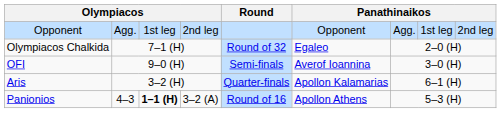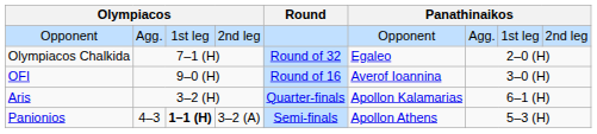OFI | Round: Semi-finals -> Round of 16
Panionios | Round: Round of 16 -> Semi-finals
